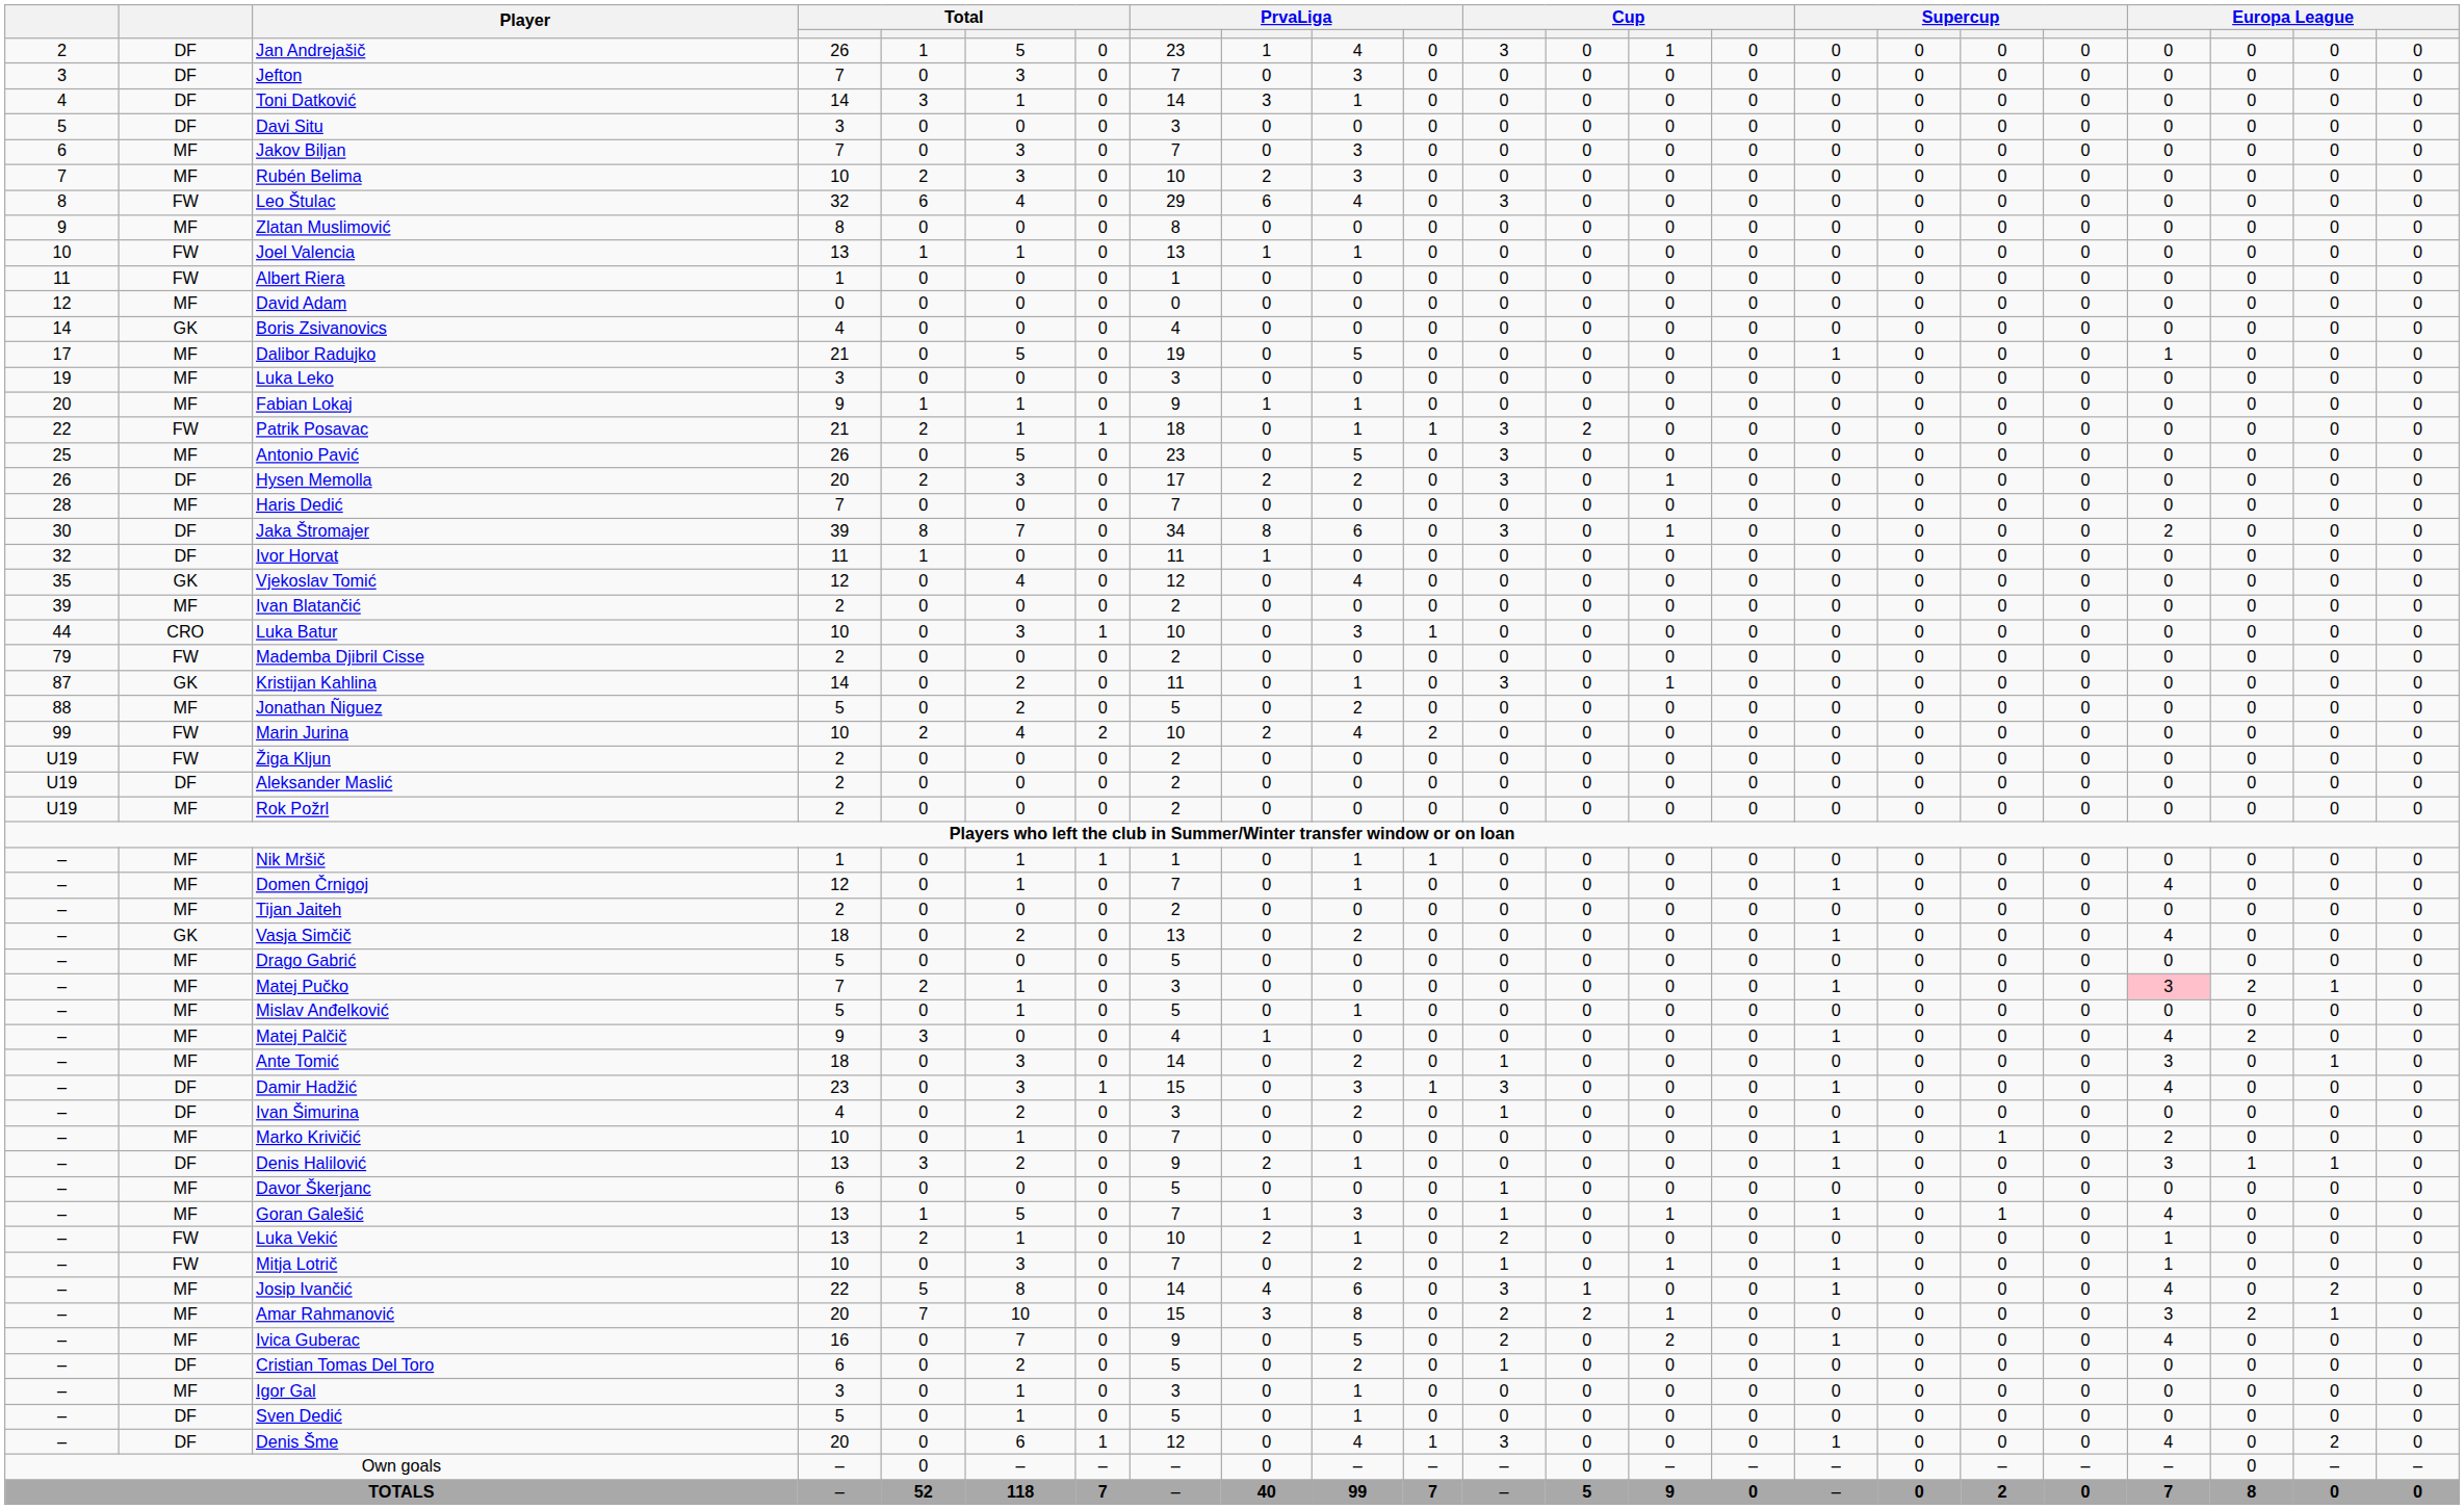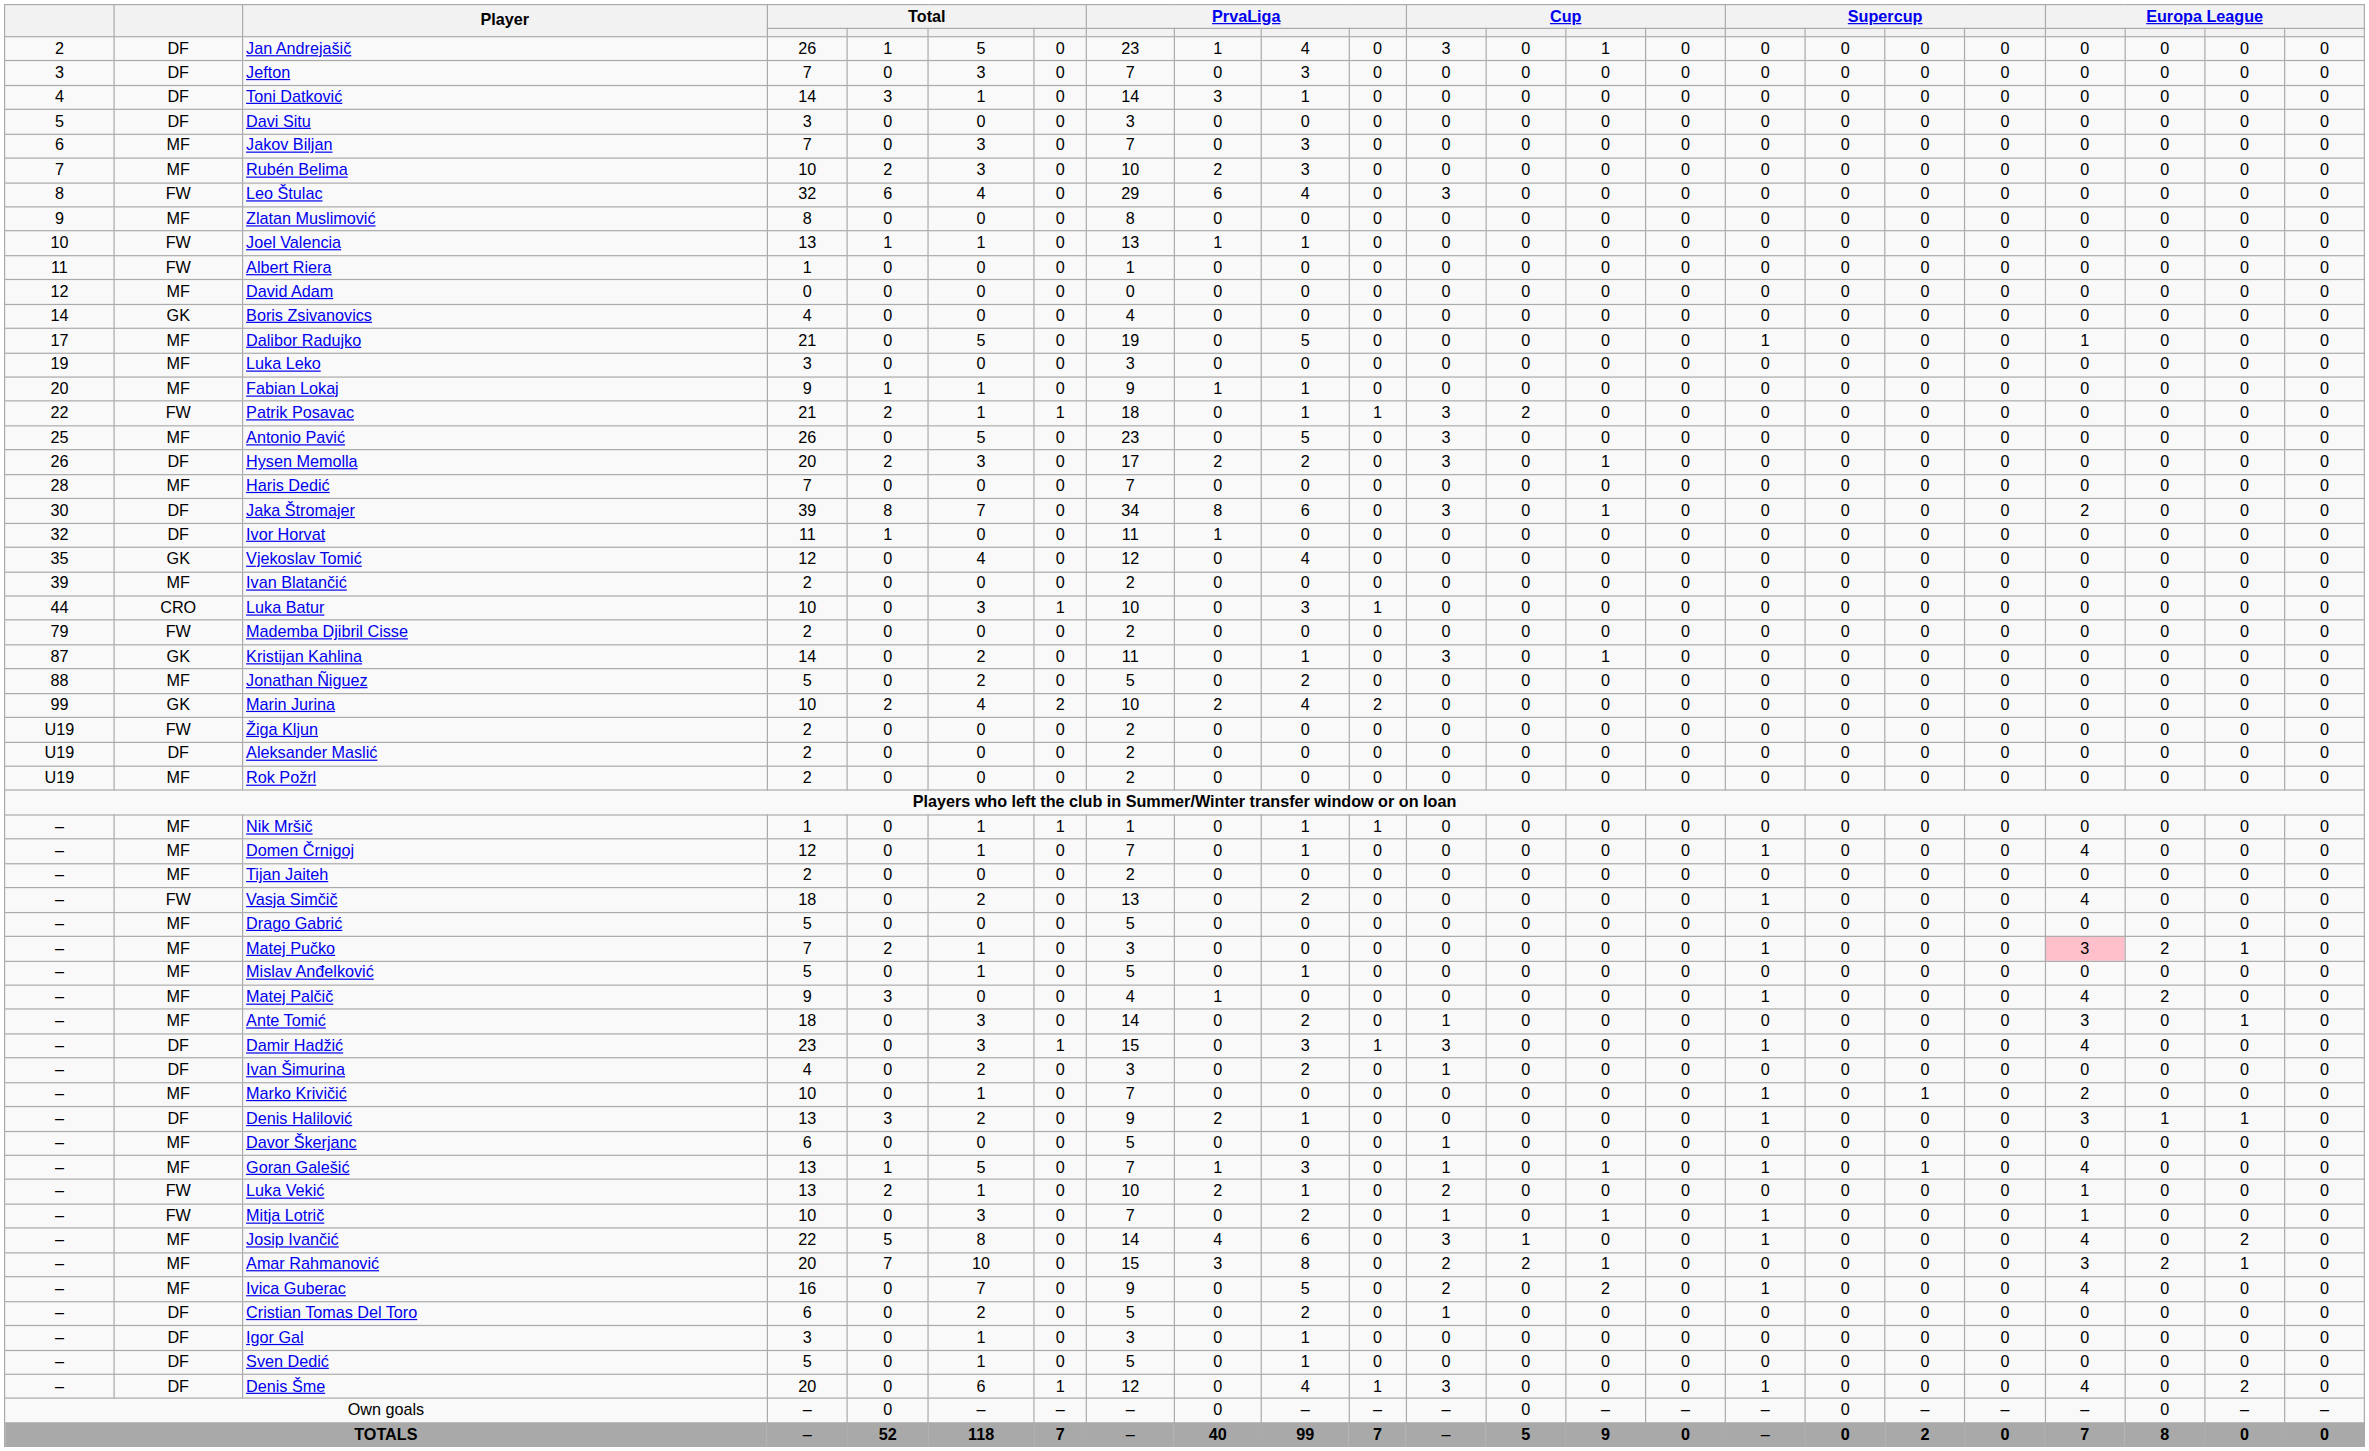Marin Jurina | column 2: FW -> GK
Vasja Simčič | column 2: GK -> FW
Igor Gal | column 2: MF -> DF
